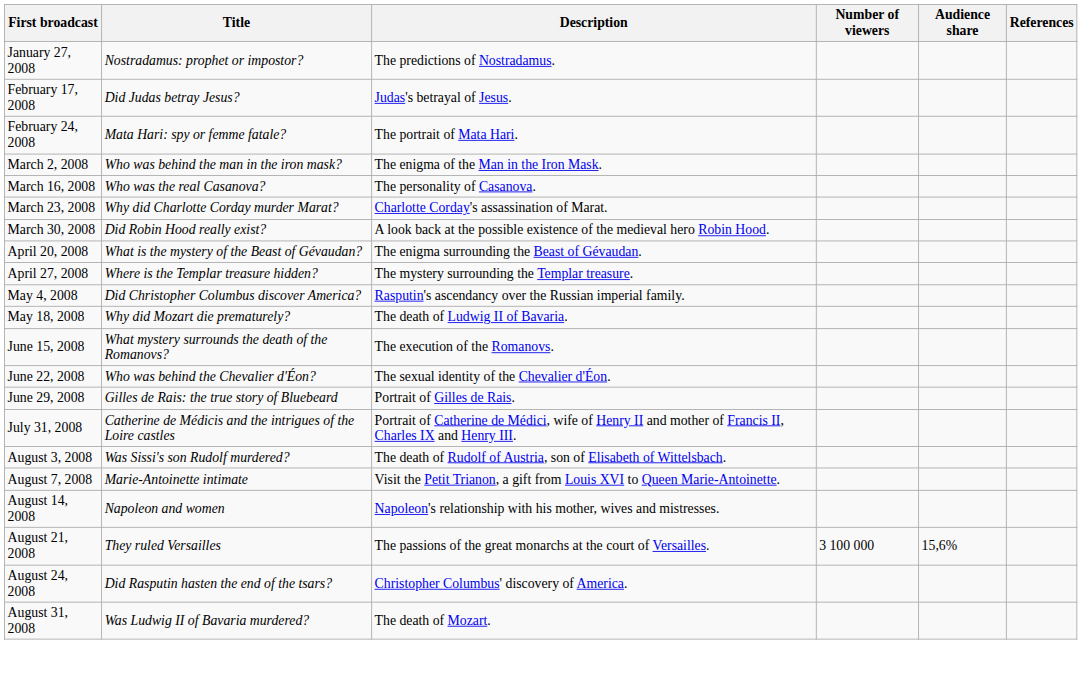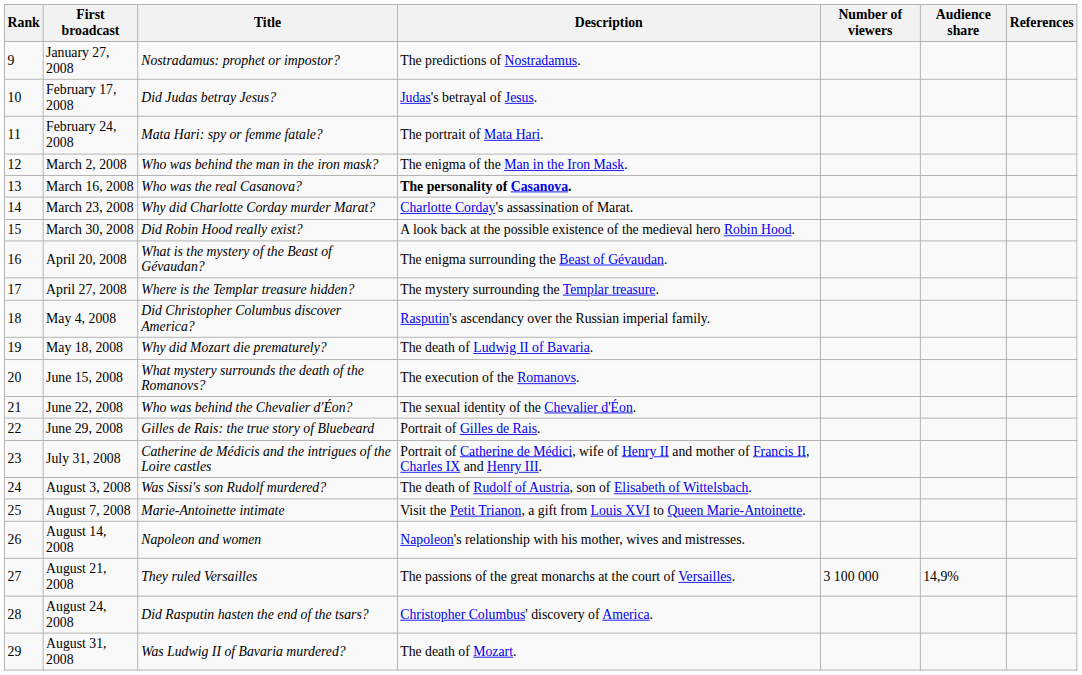+ column: Rank | 9 | 10 | 11 | 12 | 13 | 14 | 15 | 16 | 17 | 18 | 19 | 20 | 21 | 22 | 23 | 24 | 25 | 26 | 27 | 28 | 29
March 16, 2008 | Description: normal -> bold
August 21, 2008 | Audience share: 15,6% -> 14,9%
